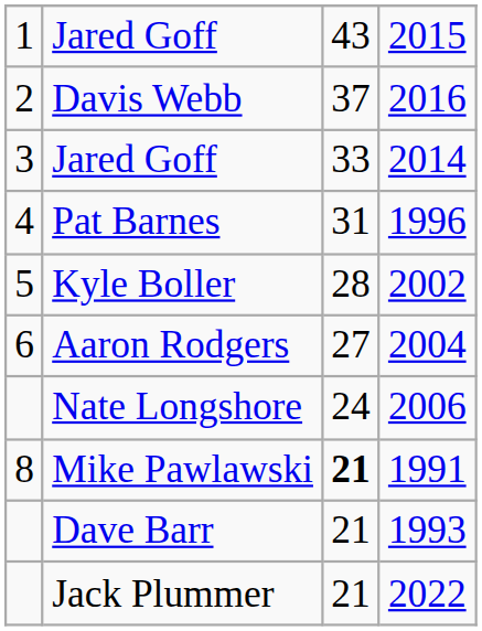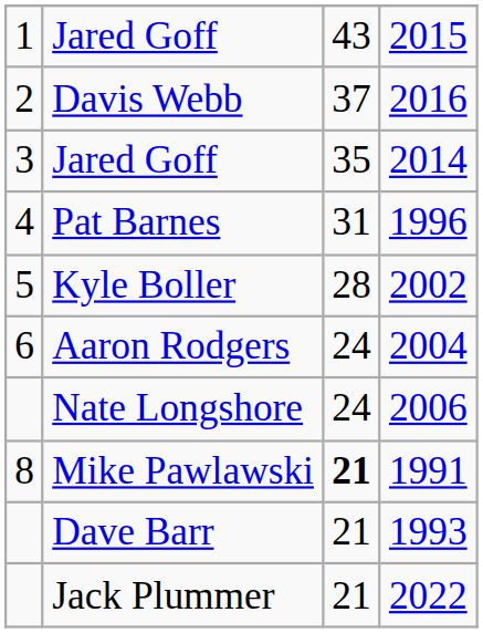Jared Goff / 2014 | column 3: 33 -> 35
Aaron Rodgers | column 3: 27 -> 24
